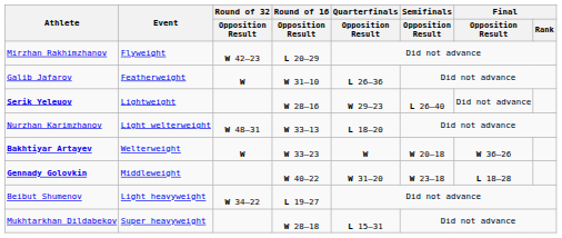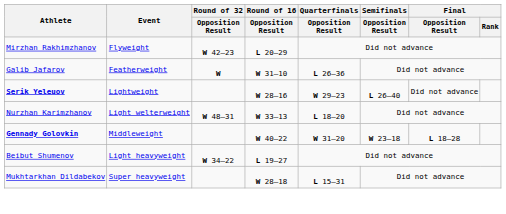- row: Bakhtiyar Artayev | Welterweight | W | W 33–23 | W | W 20–18 | W 36–26
